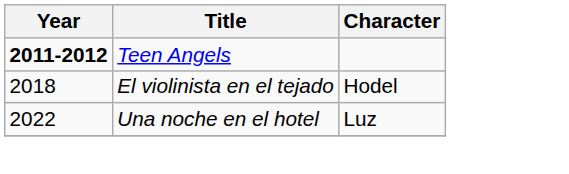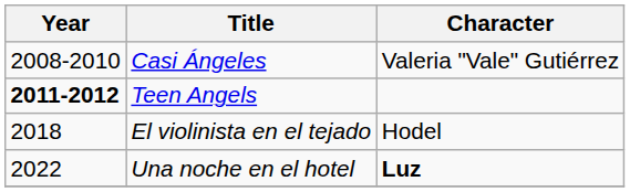+ row: 2008-2010 | Casi Ángeles | Valeria "Vale" Gutiérrez
Una noche en el hotel | Character: normal -> bold
